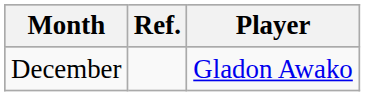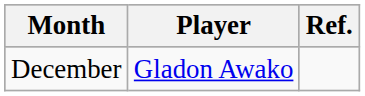columns swapped: Player <-> Ref.
